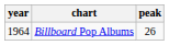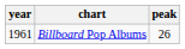Billboard Pop Albums | year: 1964 -> 1961
